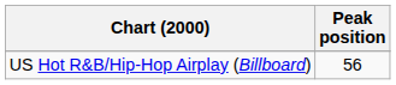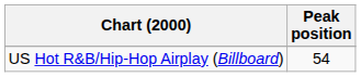US Hot R&B/Hip-Hop Airplay (Billboard) | Peak position: 56 -> 54
